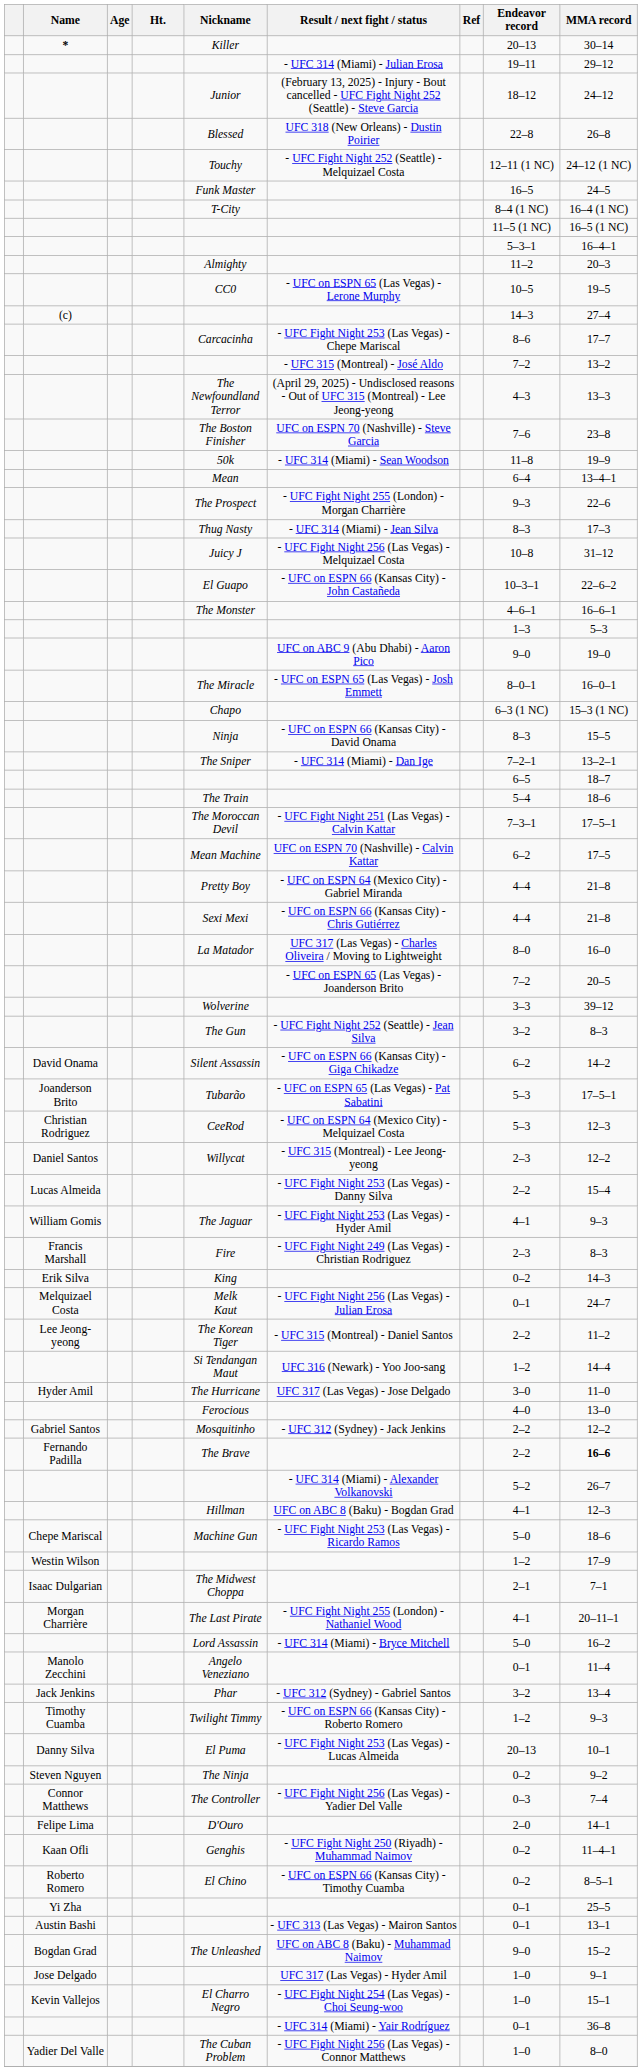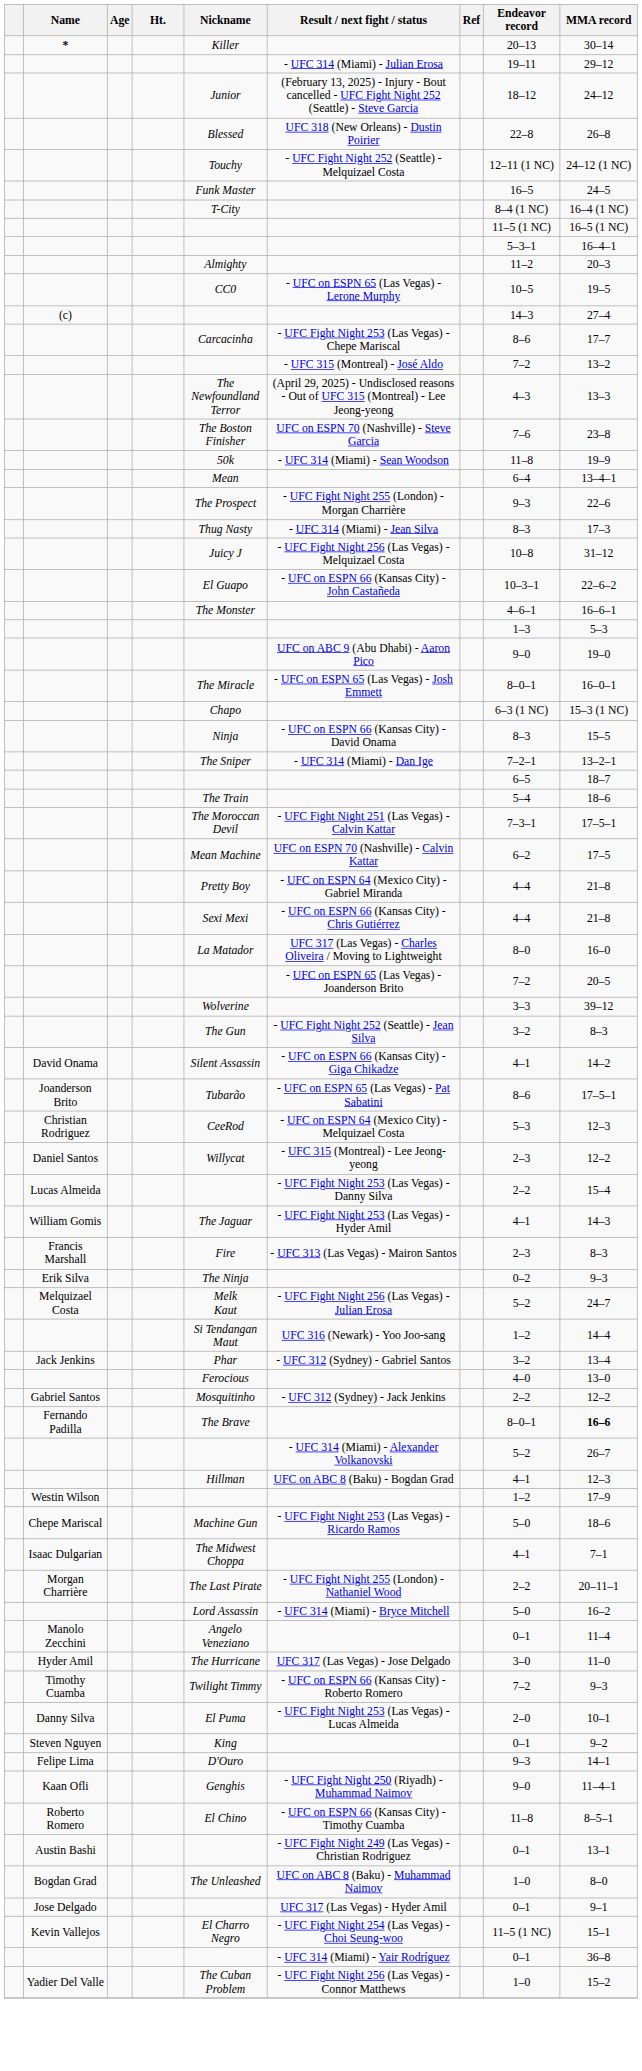David Onama | Endeavor record: 6–2 -> 4–1
Joanderson Brito | Endeavor record: 5–3 -> 8–6
William Gomis | MMA record: 9–3 -> 14–3
Francis Marshall | Result / next fight / status: - UFC Fight Night 249 (Las Vegas) - Christian Rodriguez -> - UFC 313 (Las Vegas) - Mairon Santos
Erik Silva | Nickname: King -> The Ninja
Erik Silva | MMA record: 14–3 -> 9–3
Melquizael Costa | Endeavor record: 0–1 -> 5–2
- row: Lee Jeong-yeong | The Korean Tiger | - UFC 315 (Montreal) - Daniel Santos | 2–2 | 11–2
rows swapped: Jack Jenkins <-> Hyder Amil
Fernando Padilla | Endeavor record: 2–2 -> 8–0–1
rows swapped: Chepe Mariscal <-> Westin Wilson
Isaac Dulgarian | Endeavor record: 2–1 -> 4–1
Morgan Charrière | Endeavor record: 4–1 -> 2–2
Timothy Cuamba | Endeavor record: 1–2 -> 7–2
Danny Silva | Endeavor record: 20–13 -> 2–0
Steven Nguyen | Nickname: The Ninja -> King
Steven Nguyen | Endeavor record: 0–2 -> 0–1
- row: Connor Matthews | The Controller | - UFC Fight Night 256 (Las Vegas) - Yadier Del Valle | 0–3 | 7–4
Felipe Lima | Endeavor record: 2–0 -> 9–3
Kaan Ofli | Endeavor record: 0–2 -> 9–0
Roberto Romero | Endeavor record: 0–2 -> 11–8
- row: Yi Zha | 0–1 | 25–5
Austin Bashi | Result / next fight / status: - UFC 313 (Las Vegas) - Mairon Santos -> - UFC Fight Night 249 (Las Vegas) - Christian Rodriguez
Bogdan Grad | Endeavor record: 9–0 -> 1–0
Bogdan Grad | MMA record: 15–2 -> 8–0
Jose Delgado | Endeavor record: 1–0 -> 0–1
Kevin Vallejos | Endeavor record: 1–0 -> 11–5 (1 NC)
Yadier Del Valle | MMA record: 8–0 -> 15–2
